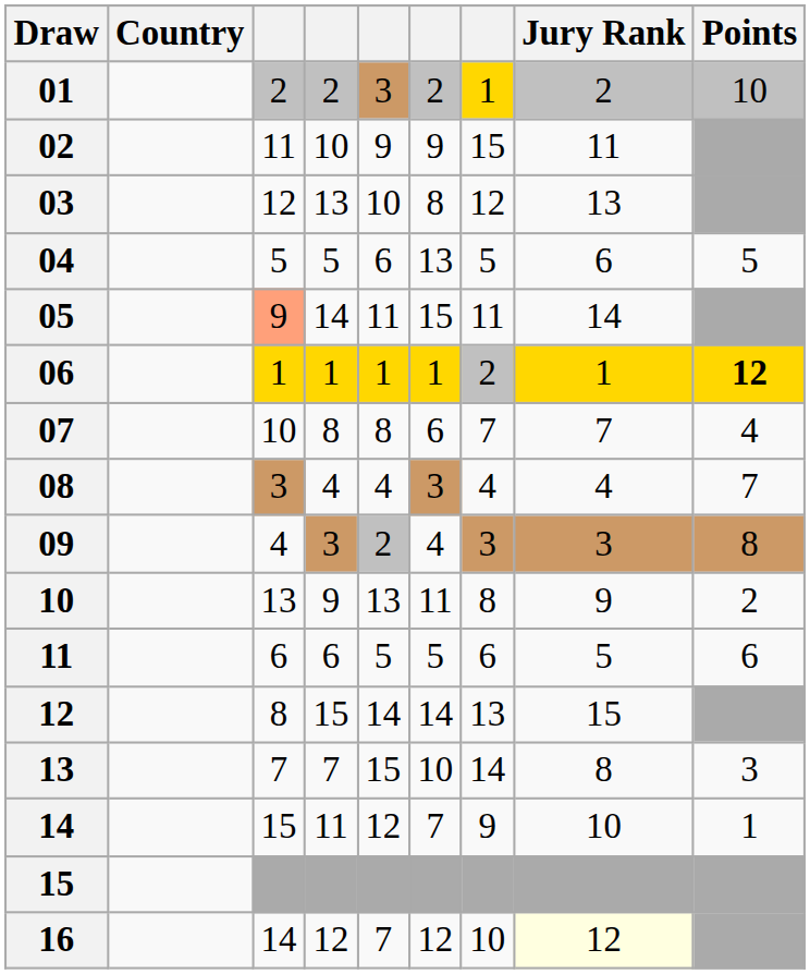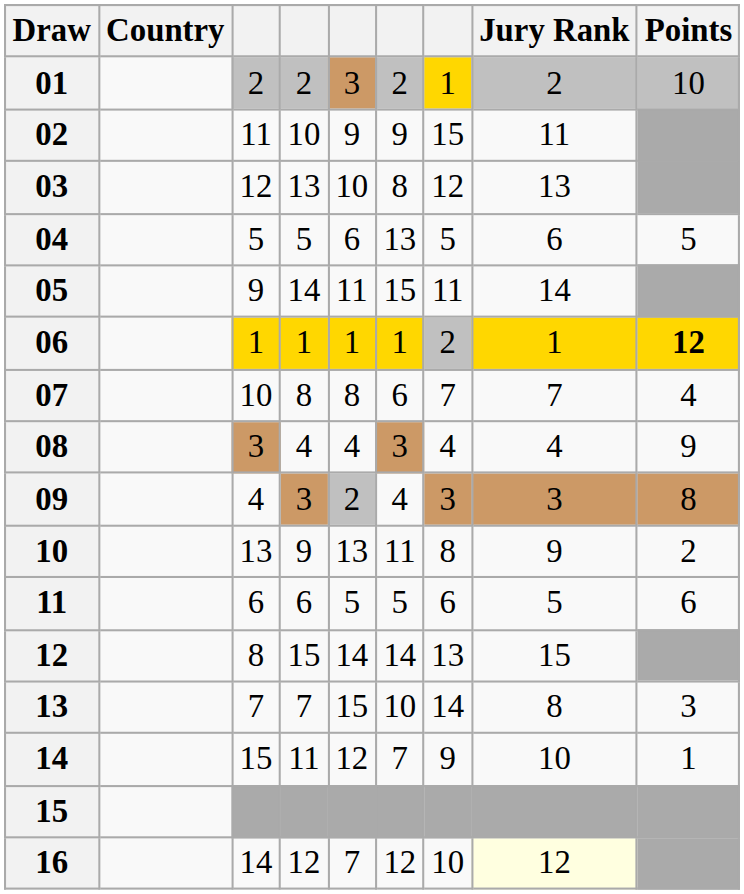05 | column 3: lightsalmon background -> no background
08 | Points: 7 -> 9
